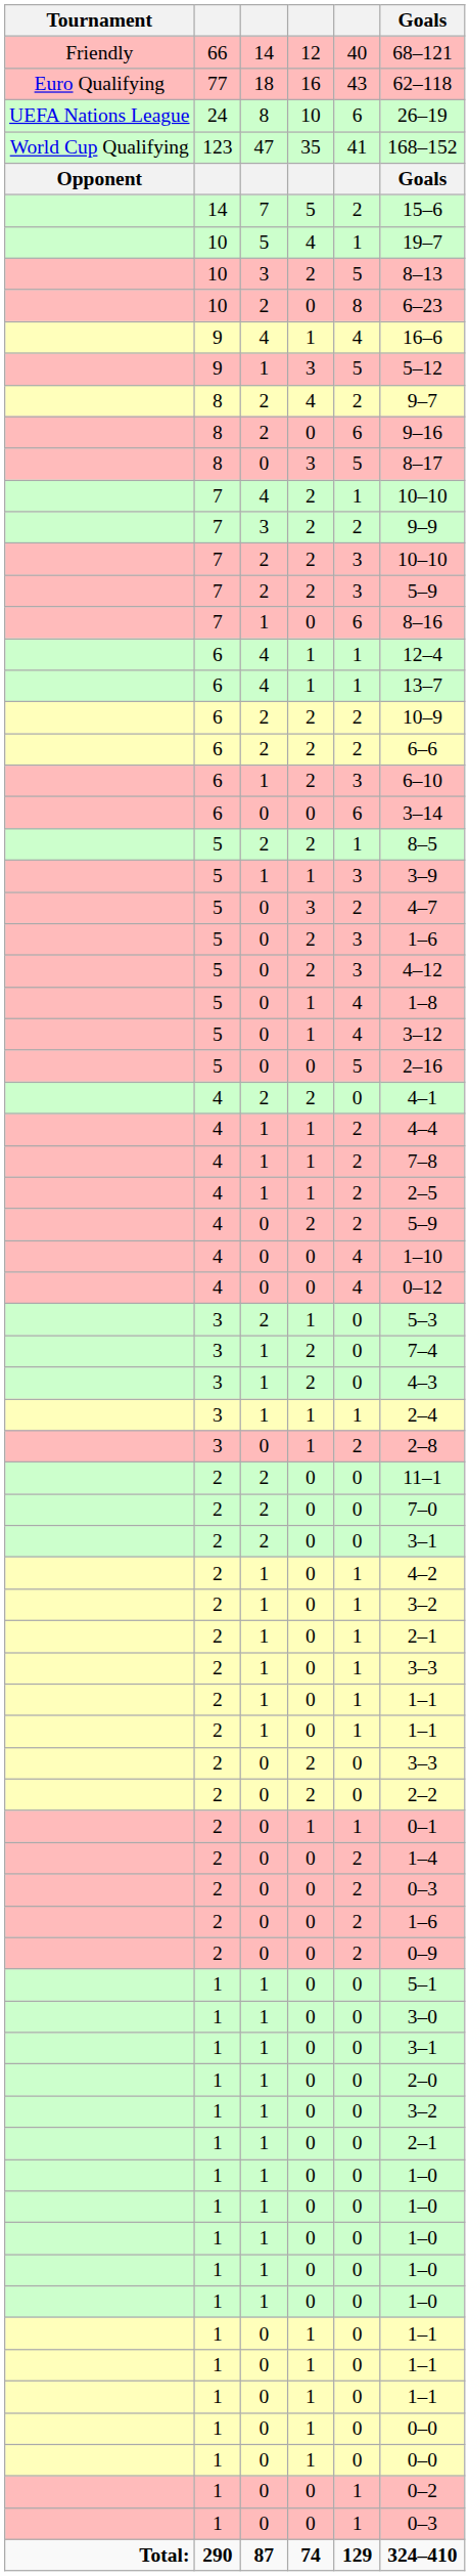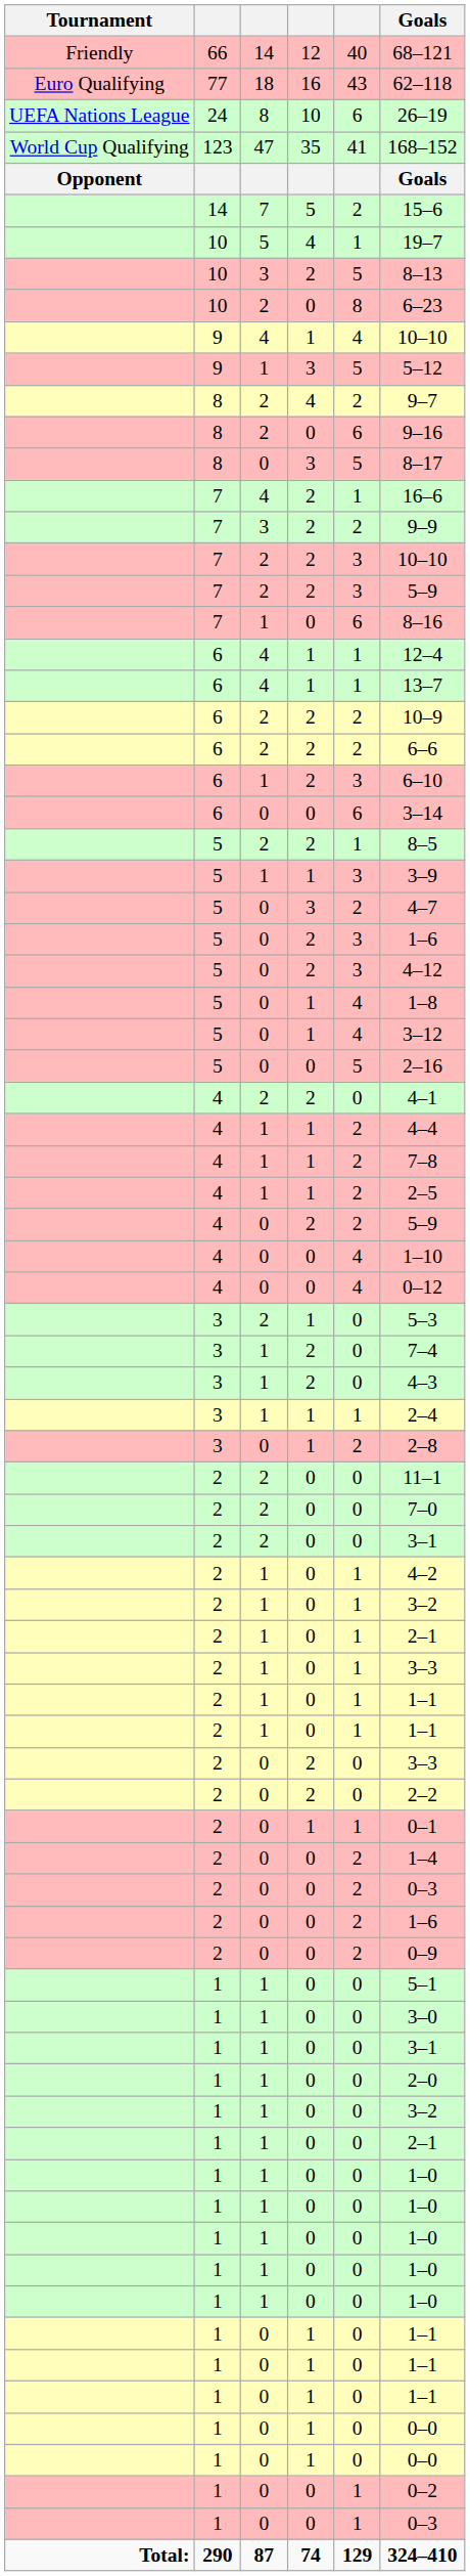9 / 4 | Goals: 16–6 -> 10–10
7 / 4 | Goals: 10–10 -> 16–6
